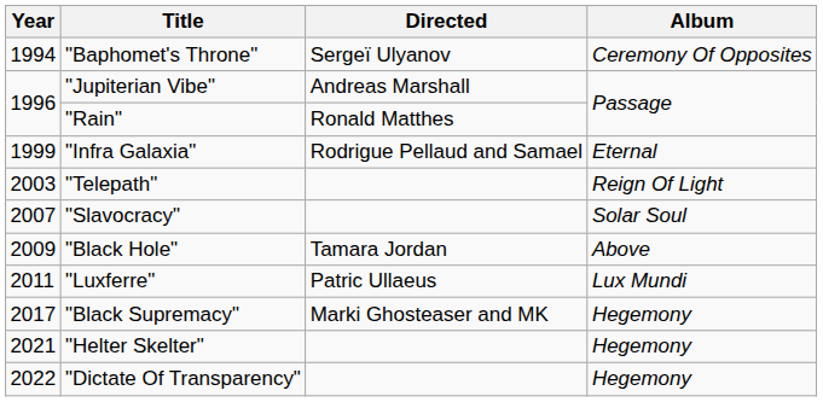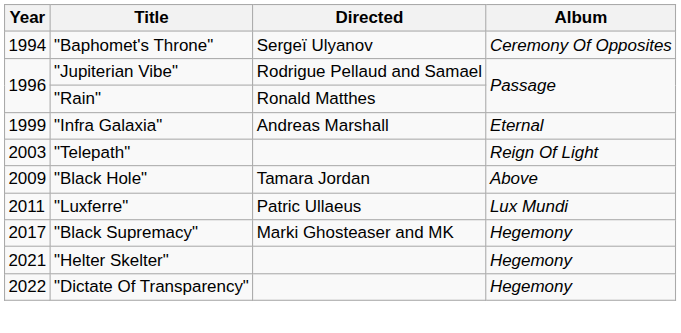"Jupiterian Vibe" | Directed: Andreas Marshall -> Rodrigue Pellaud and Samael
"Infra Galaxia" | Directed: Rodrigue Pellaud and Samael -> Andreas Marshall
- row: 2007 | "Slavocracy" | Solar Soul
